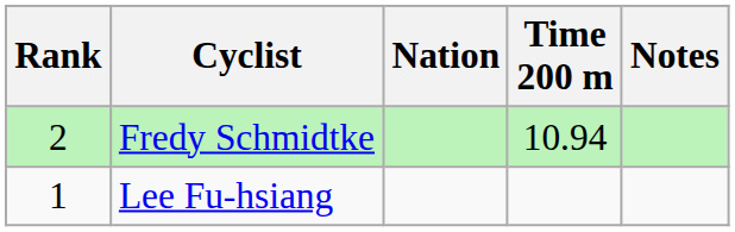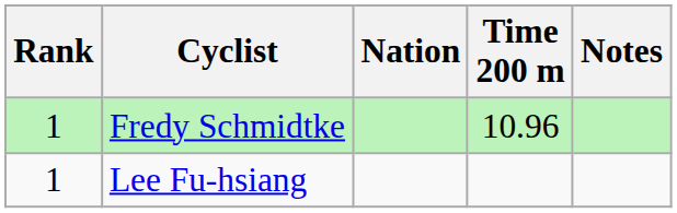Fredy Schmidtke | Rank: 2 -> 1
Fredy Schmidtke | Time 200 m: 10.94 -> 10.96
